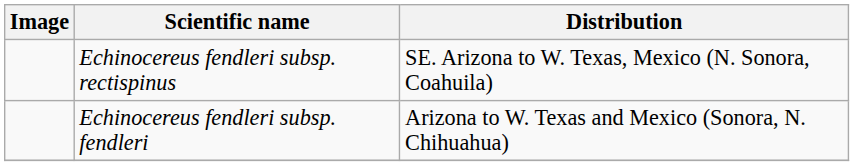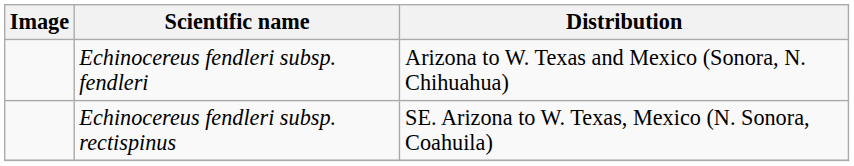rows swapped: Echinocereus fendleri subsp. fendleri <-> Echinocereus fendleri subsp. rectispinus
